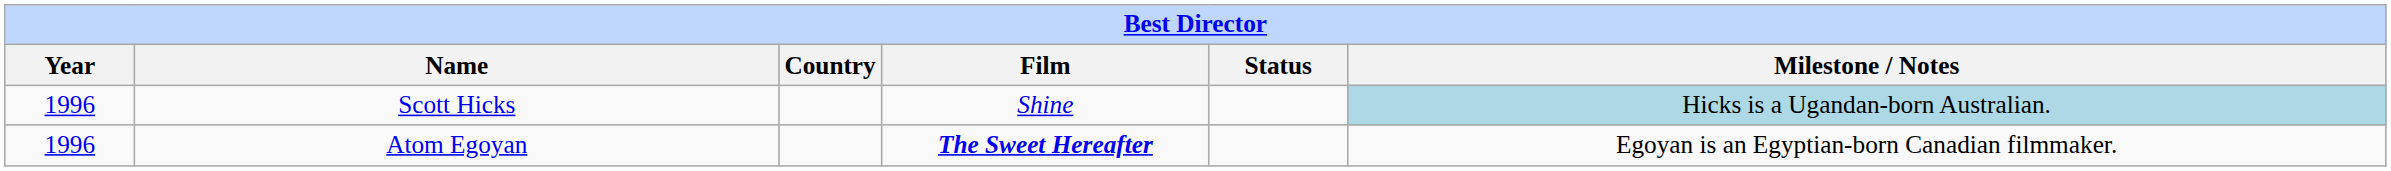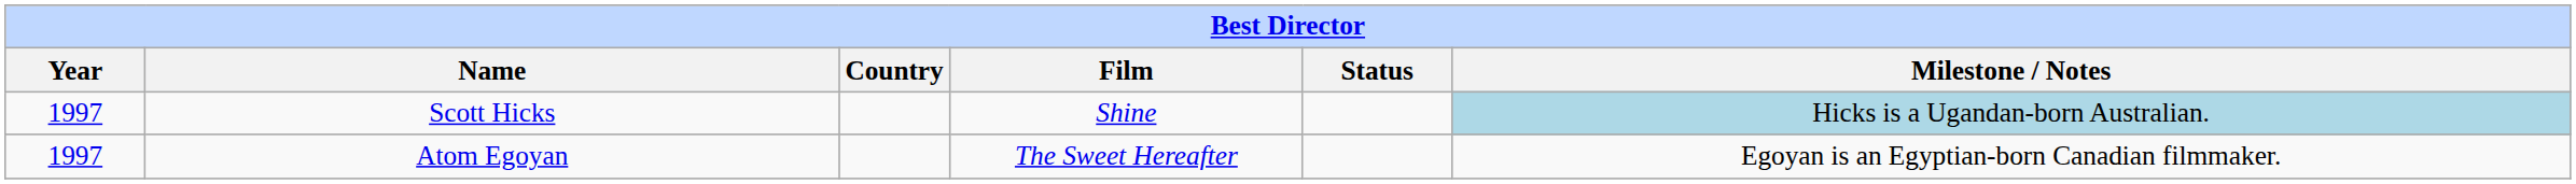Scott Hicks | Year: 1996 -> 1997
Atom Egoyan | Year: 1996 -> 1997
Atom Egoyan | Film: bold -> normal
